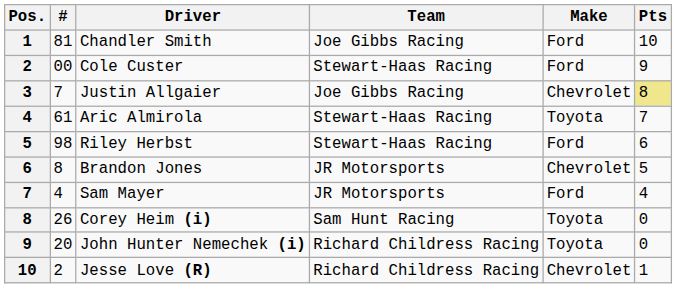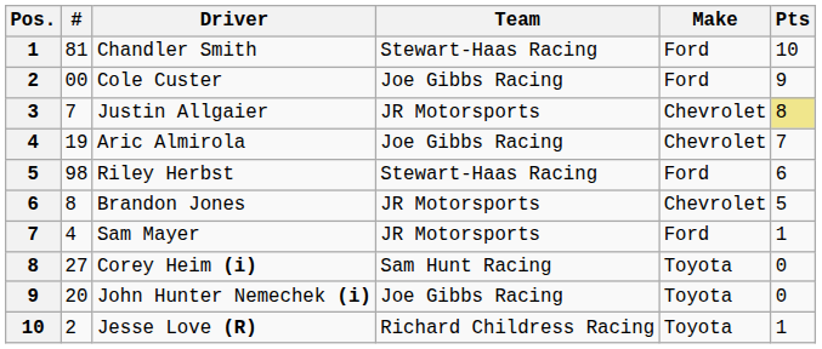Chandler Smith | Team: Joe Gibbs Racing -> Stewart-Haas Racing
Cole Custer | Team: Stewart-Haas Racing -> Joe Gibbs Racing
Justin Allgaier | Team: Joe Gibbs Racing -> JR Motorsports
Aric Almirola | #: 61 -> 19
Aric Almirola | Team: Stewart-Haas Racing -> Joe Gibbs Racing
Aric Almirola | Make: Toyota -> Chevrolet
Sam Mayer | Pts: 4 -> 1
Corey Heim (i) | #: 26 -> 27
John Hunter Nemechek (i) | Team: Richard Childress Racing -> Joe Gibbs Racing
Jesse Love (R) | Make: Chevrolet -> Toyota
